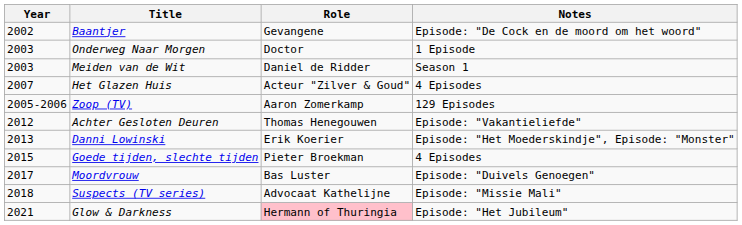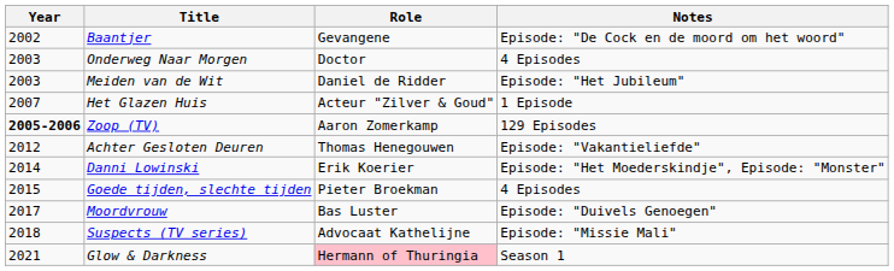Onderweg Naar Morgen | Notes: 1 Episode -> 4 Episodes
Meiden van de Wit | Notes: Season 1 -> Episode: "Het Jubileum"
Het Glazen Huis | Notes: 4 Episodes -> 1 Episode
Zoop (TV) | Year: normal -> bold
Danni Lowinski | Year: 2013 -> 2014
Glow & Darkness | Notes: Episode: "Het Jubileum" -> Season 1
